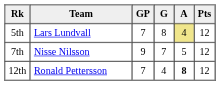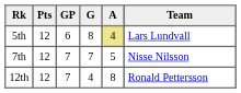columns swapped: Team <-> Pts
5th | GP: 7 -> 6
7th | GP: 9 -> 7
12th | A: bold -> normal
